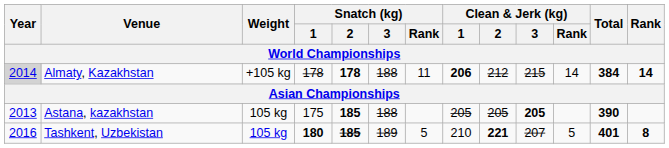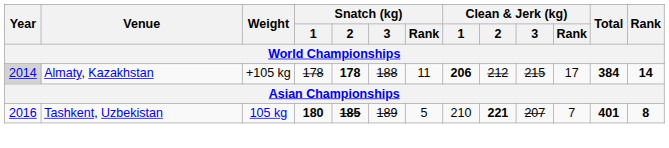Almaty, Kazakhstan | Clean & Jerk (kg) / Rank: 14 -> 17
- row: 2013 | Astana, kazakhstan | 105 kg | 175 | 185 | 188 | 205 | 205 | 205 | 390
Tashkent, Uzbekistan | Clean & Jerk (kg) / Rank: 5 -> 7
